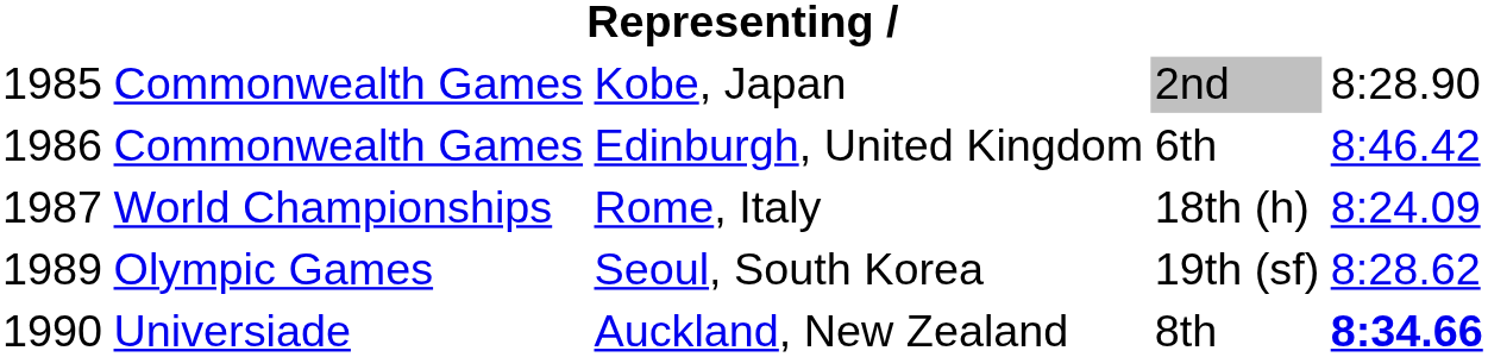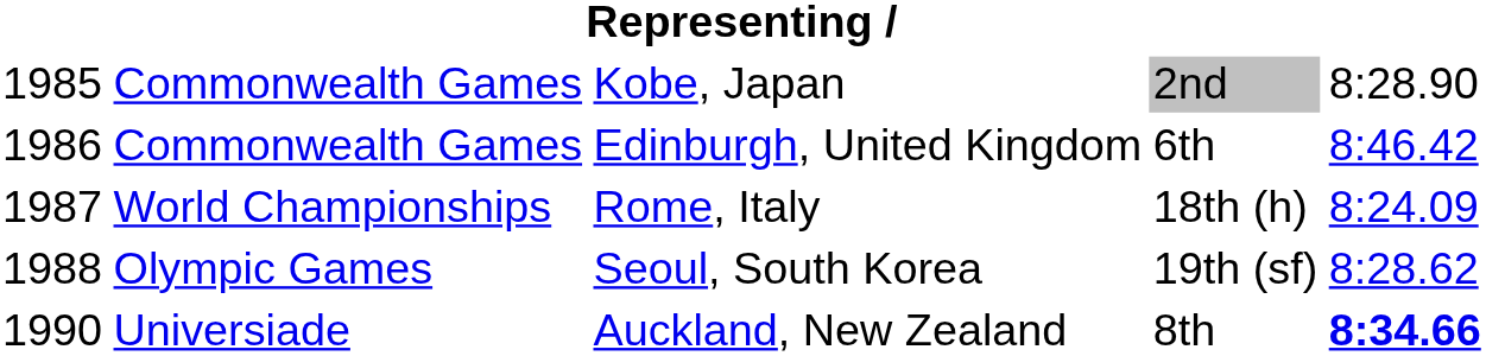Seoul, South Korea | column 1: 1989 -> 1988
